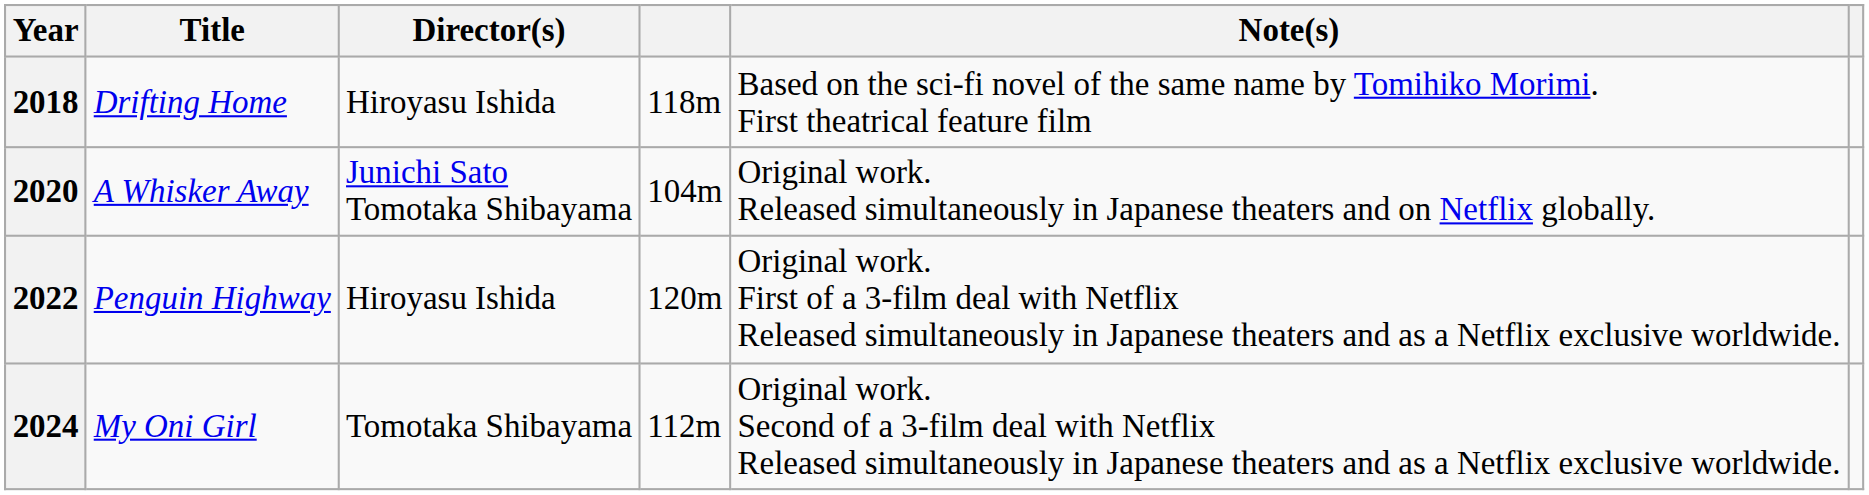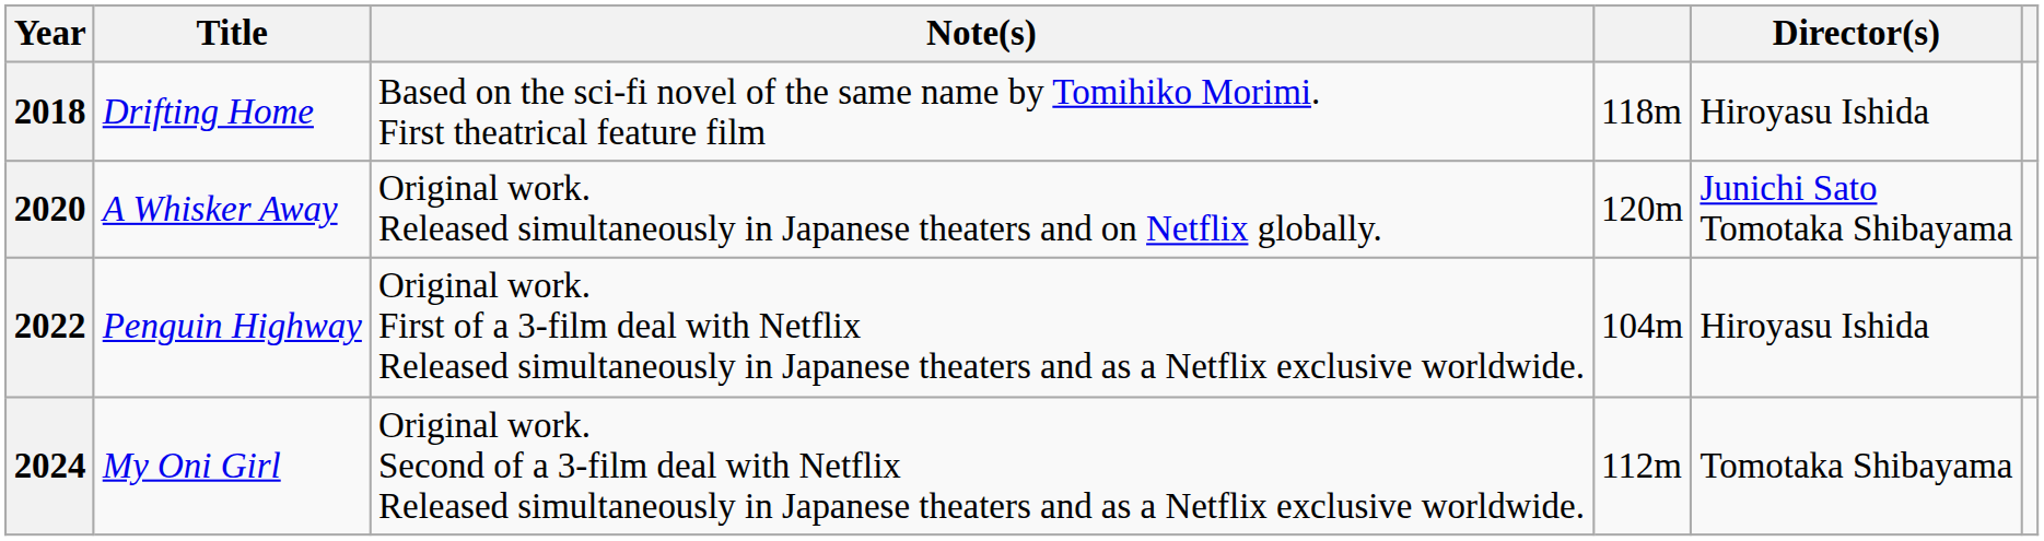columns swapped: Director(s) <-> Note(s)
2020 | column 4: 104m -> 120m
2022 | column 4: 120m -> 104m
